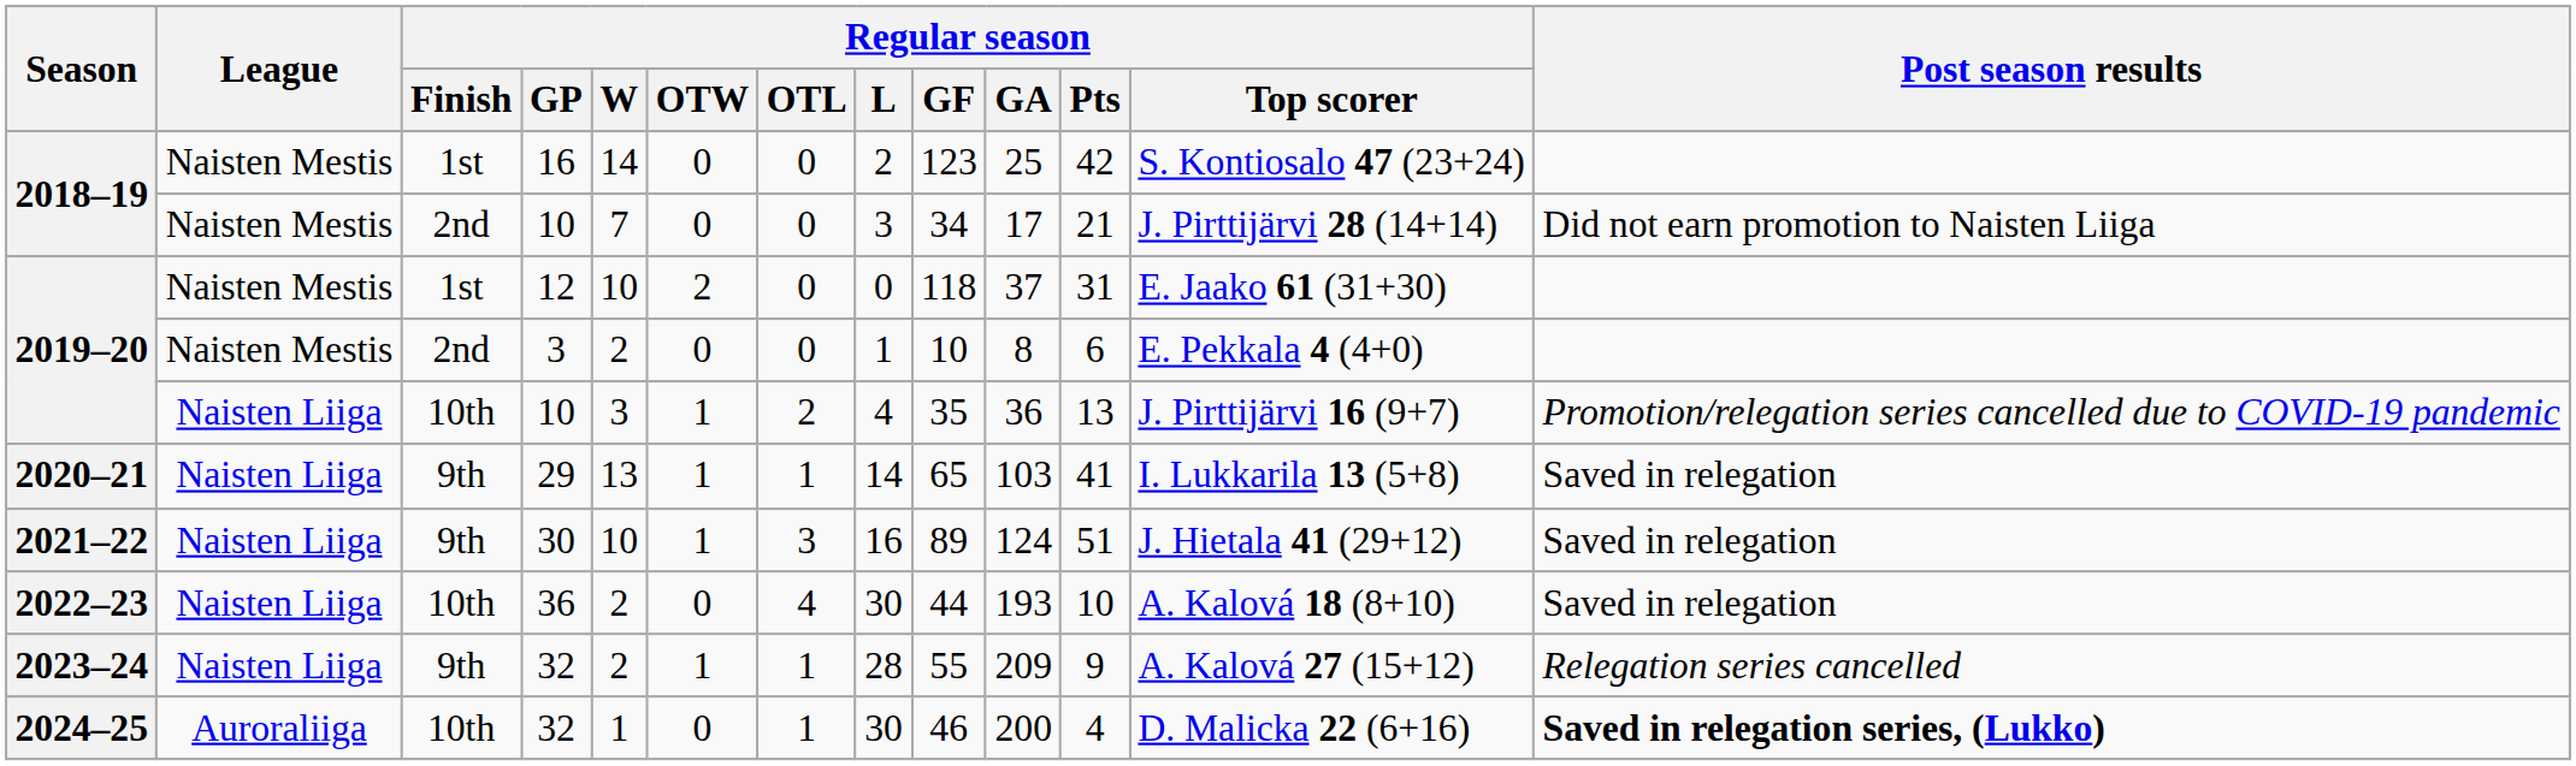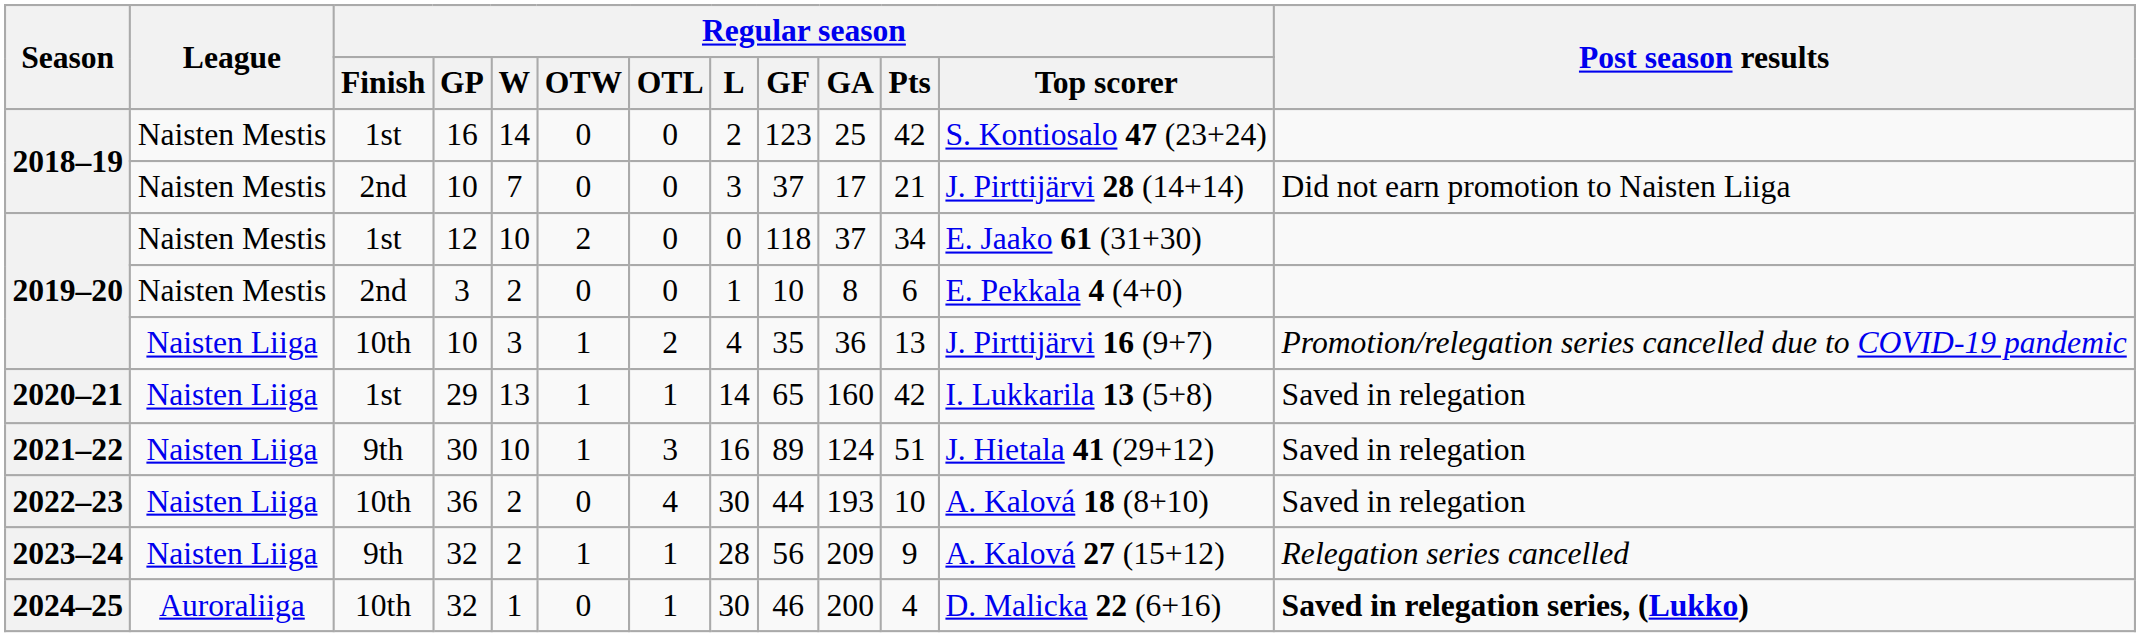2018–19 / 10 | Regular season / GF: 34 -> 37
12 | Regular season / Pts: 31 -> 34
29 | Regular season / Finish: 9th -> 1st
29 | Regular season / GA: 103 -> 160
29 | Regular season / Pts: 41 -> 42
2023–24 / 32 | Regular season / GF: 55 -> 56
